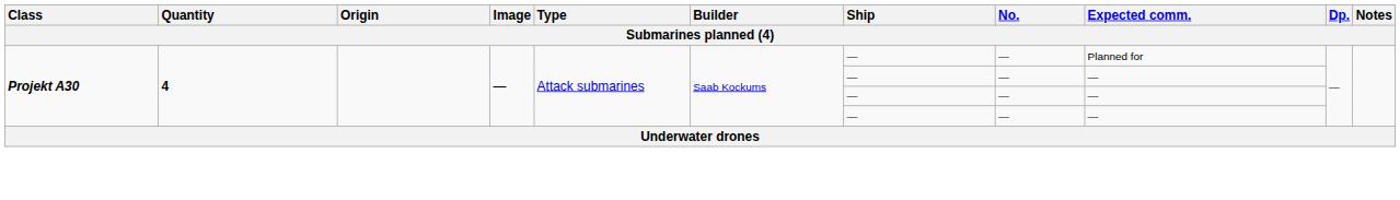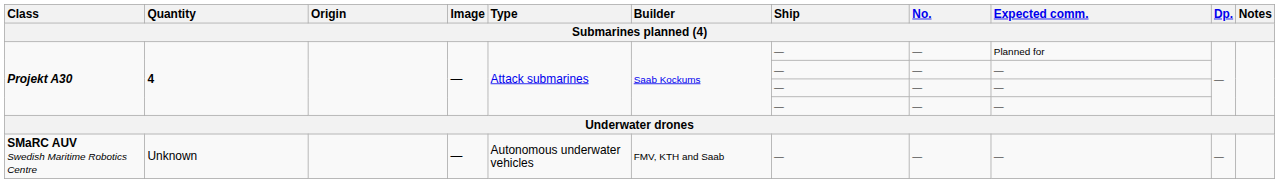+ row: SMaRC AUV Swedish Maritime Robotics Centre | Unknown | — | Autonomous underwater vehicles | FMV, KTH and Saab | — | — | — | —
